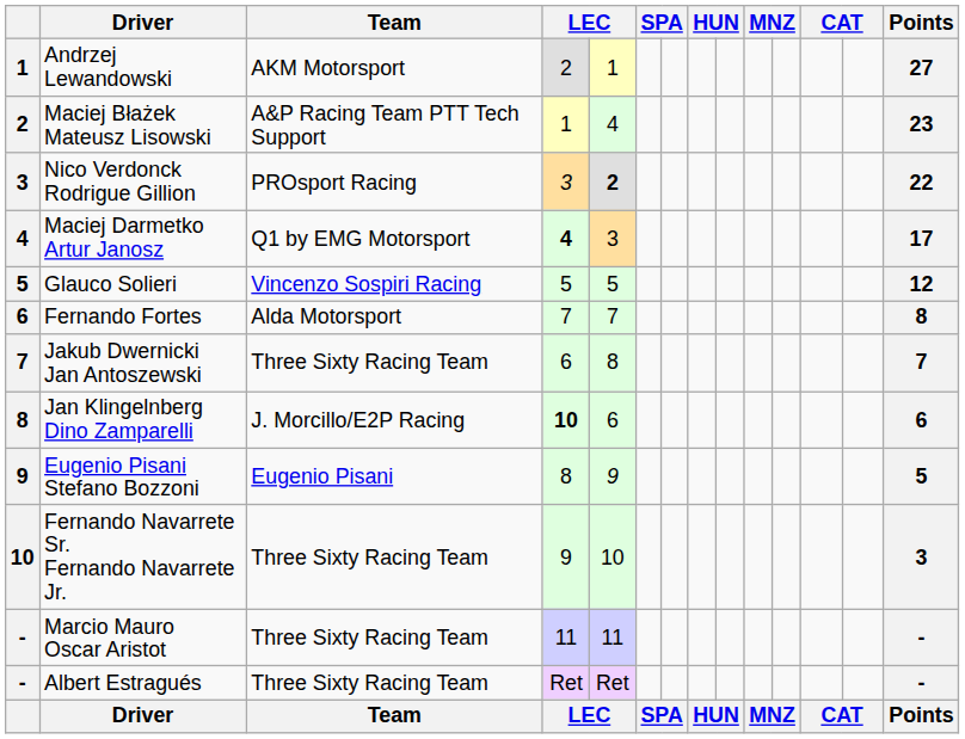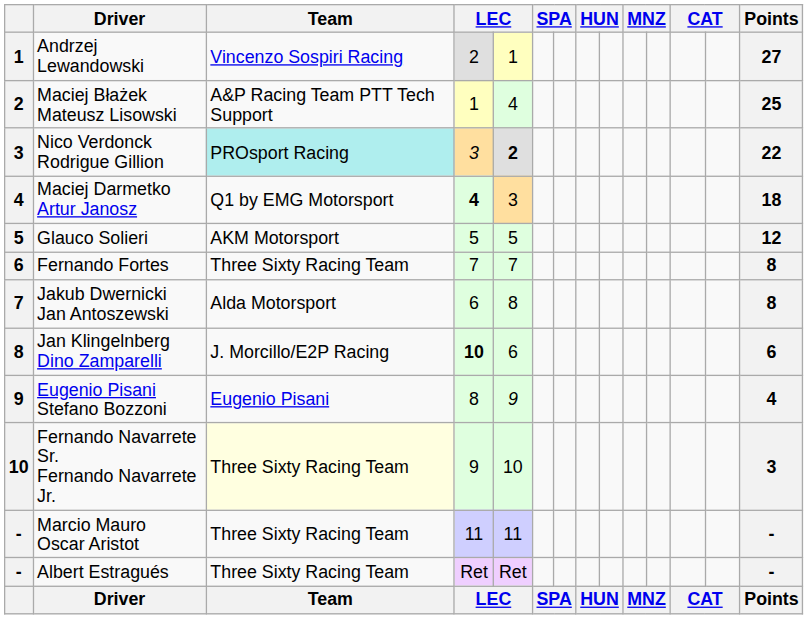Andrzej Lewandowski | Team: AKM Motorsport -> Vincenzo Sospiri Racing
Maciej Błażek Mateusz Lisowski | Points: 23 -> 25
Nico Verdonck Rodrigue Gillion | Team: no background -> paleturquoise background
Maciej Darmetko Artur Janosz | Points: 17 -> 18
Glauco Solieri | Team: Vincenzo Sospiri Racing -> AKM Motorsport
Fernando Fortes | Team: Alda Motorsport -> Three Sixty Racing Team
Jakub Dwernicki Jan Antoszewski | Team: Three Sixty Racing Team -> Alda Motorsport
Jakub Dwernicki Jan Antoszewski | Points: 7 -> 8
Eugenio Pisani Stefano Bozzoni | Points: 5 -> 4
Fernando Navarrete Sr. Fernando Navarrete Jr. | Team: no background -> lightyellow background
